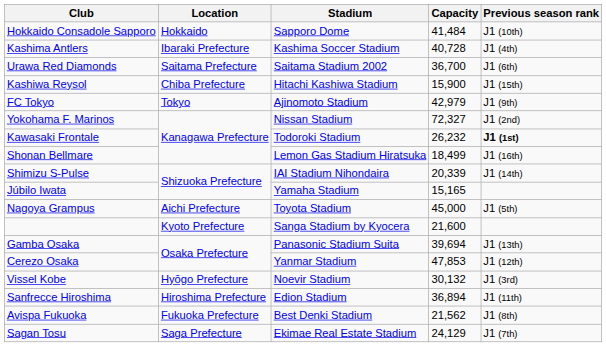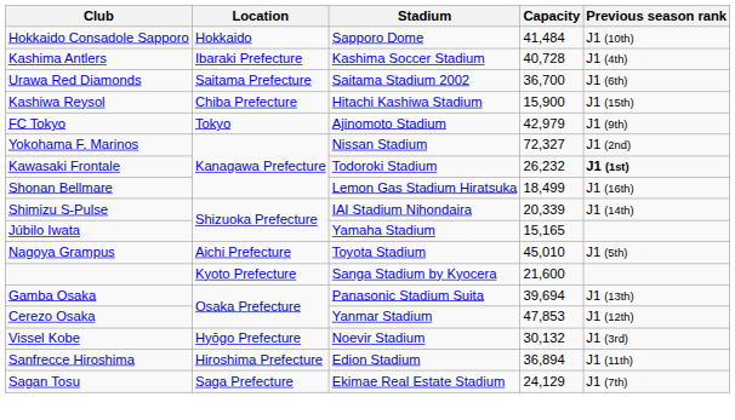Nagoya Grampus | Capacity: 45,000 -> 45,010
- row: Avispa Fukuoka | Fukuoka Prefecture | Best Denki Stadium | 21,562 | J1 (8th)
